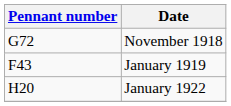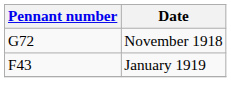- row: H20 | January 1922
